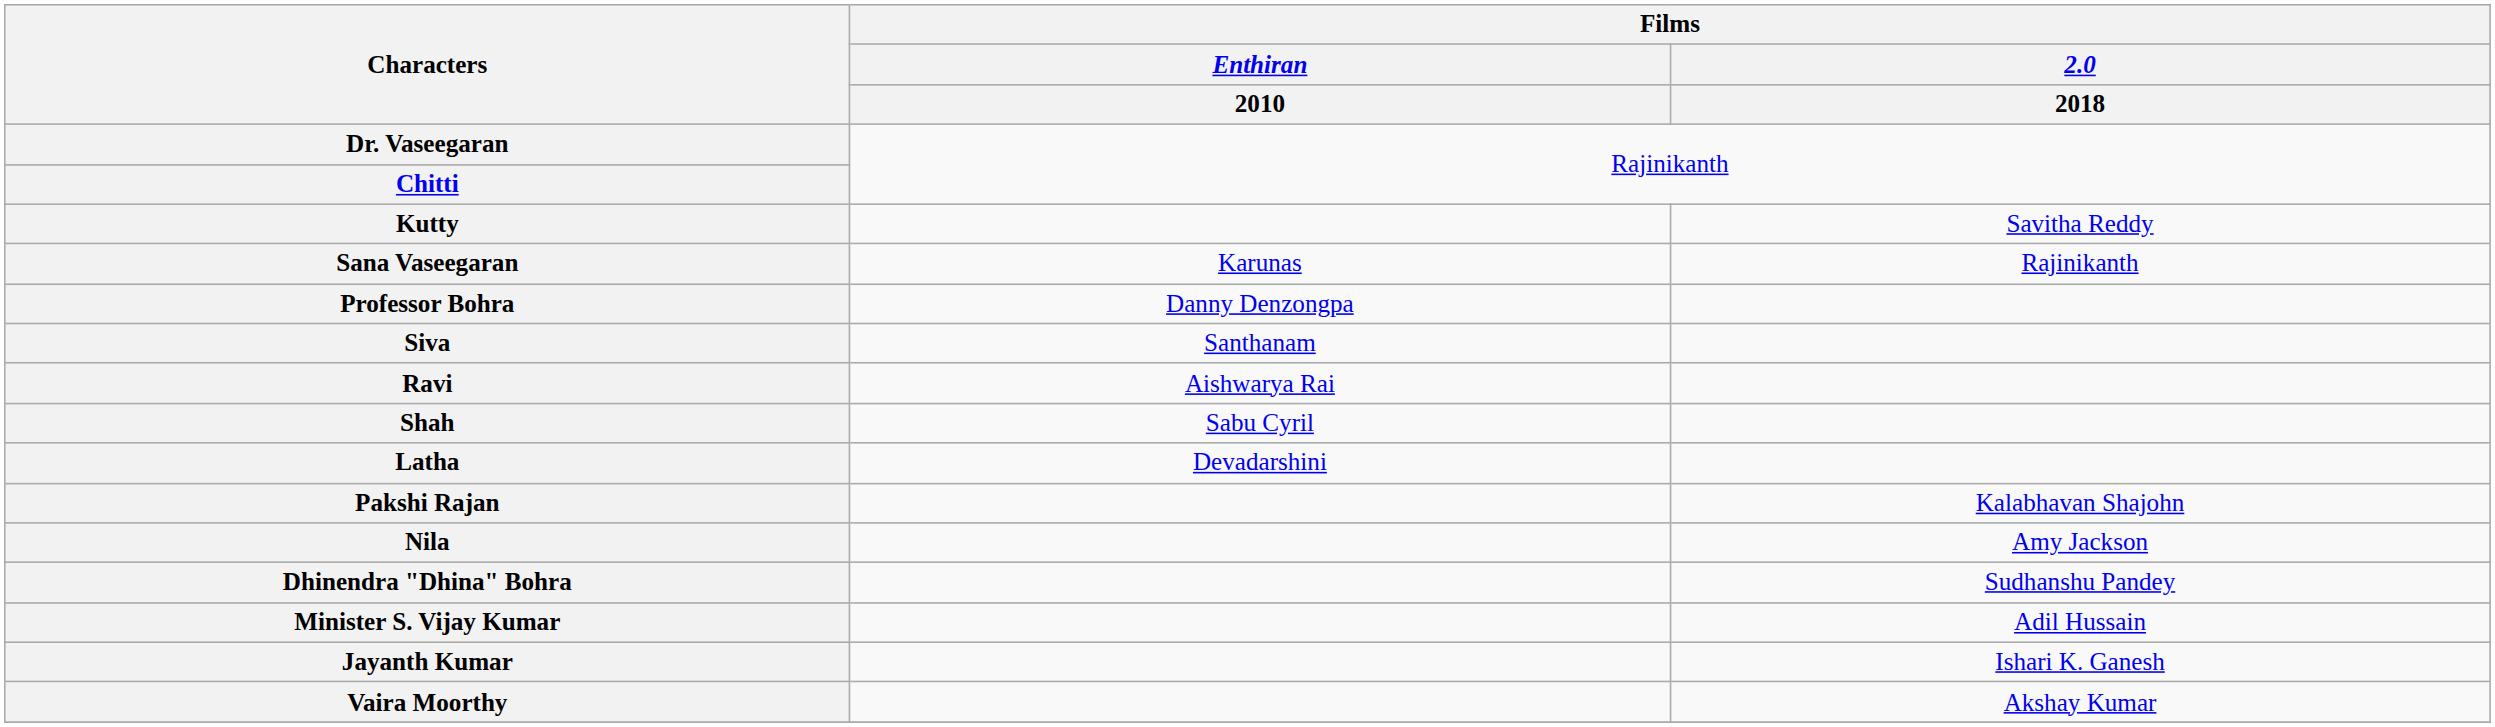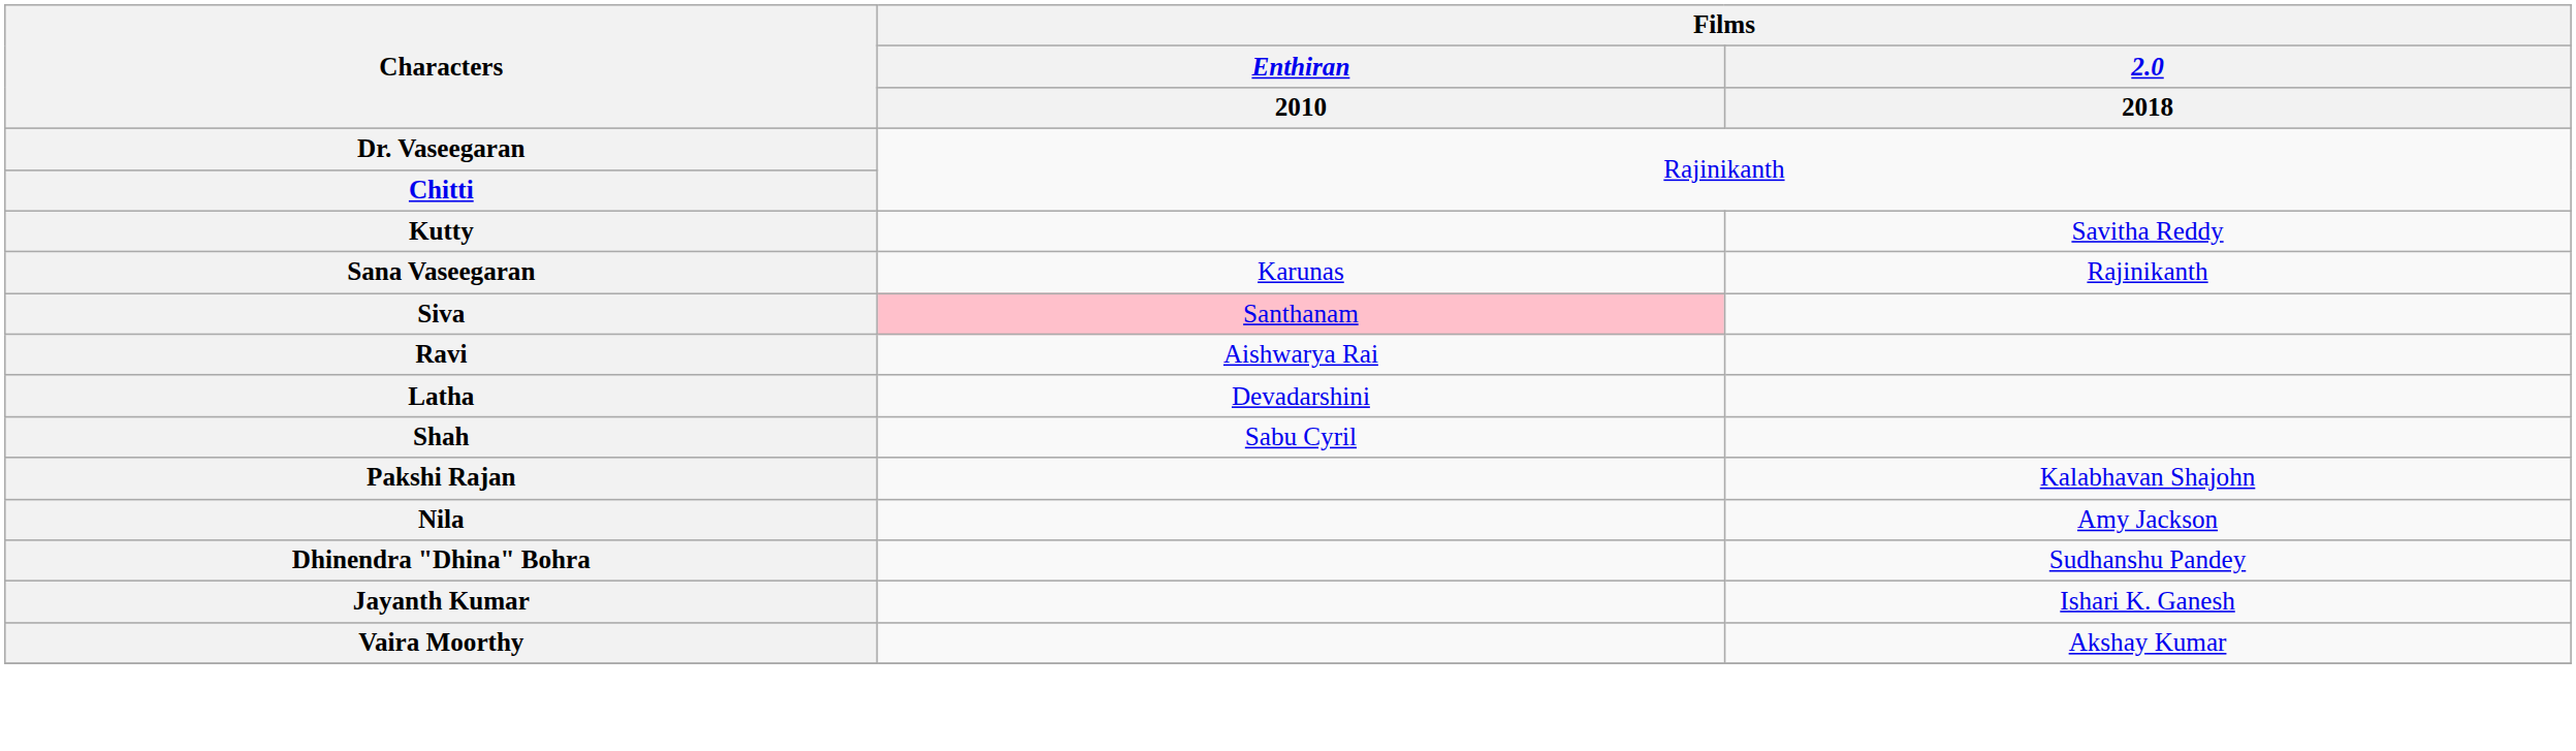- row: Professor Bohra | Danny Denzongpa
Siva | Films / Enthiran / 2010: no background -> pink background
rows swapped: Latha <-> Shah
- row: Minister S. Vijay Kumar | Adil Hussain
